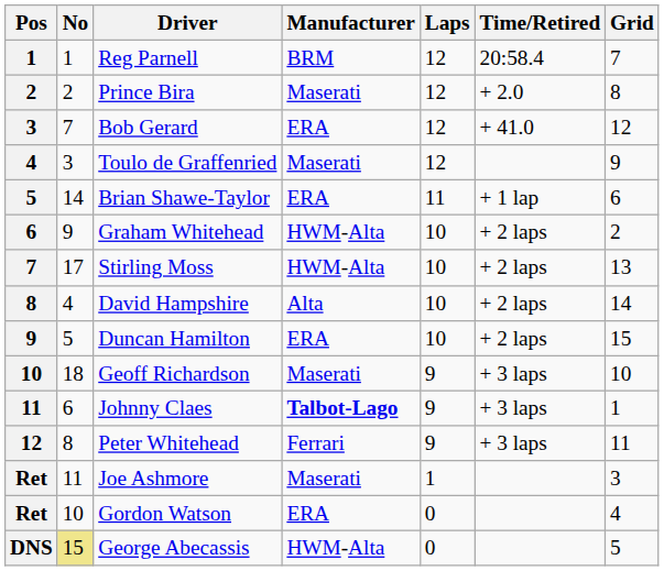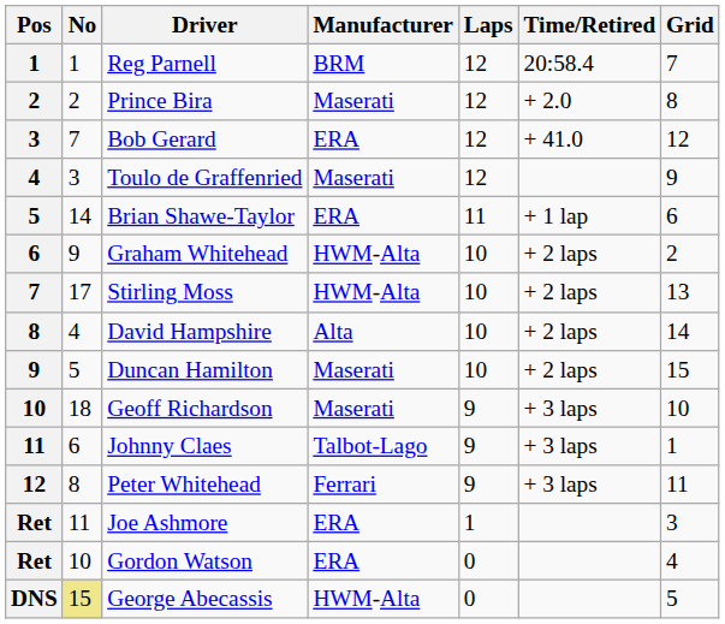Duncan Hamilton | Manufacturer: ERA -> Maserati
Johnny Claes | Manufacturer: bold -> normal
Joe Ashmore | Manufacturer: Maserati -> ERA
